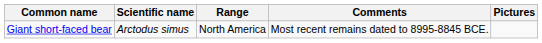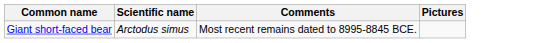- column: Range | North America
